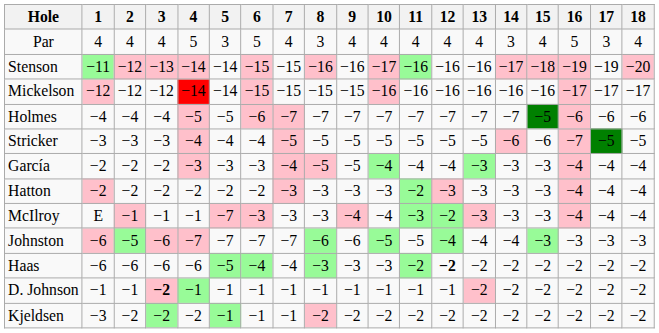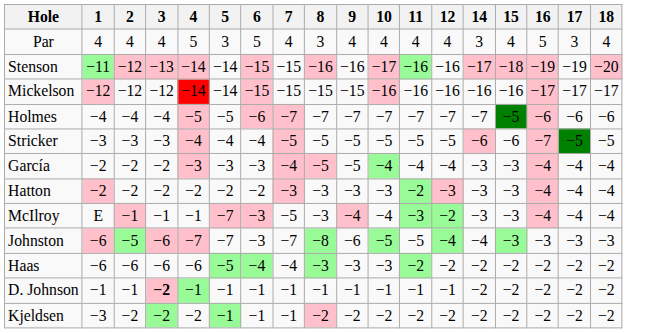- column: 13 | 4 | −16 | −16 | −7 | −5 | −3 | −3 | −3 | −4 | −2 | −2 | −2
McIlroy | 7: −3 -> −5
Johnston | 6: −7 -> −3
Johnston | 8: −6 -> −8
Haas | 12: bold -> normal
